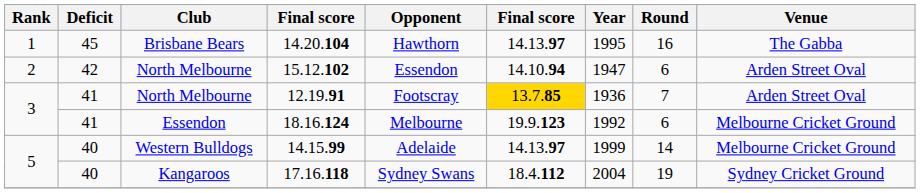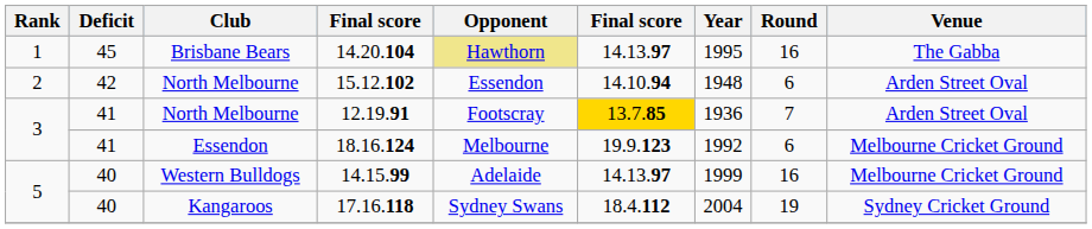14.20.104 | Opponent: no background -> khaki background
15.12.102 | Year: 1947 -> 1948
14.15.99 | Round: 14 -> 16
